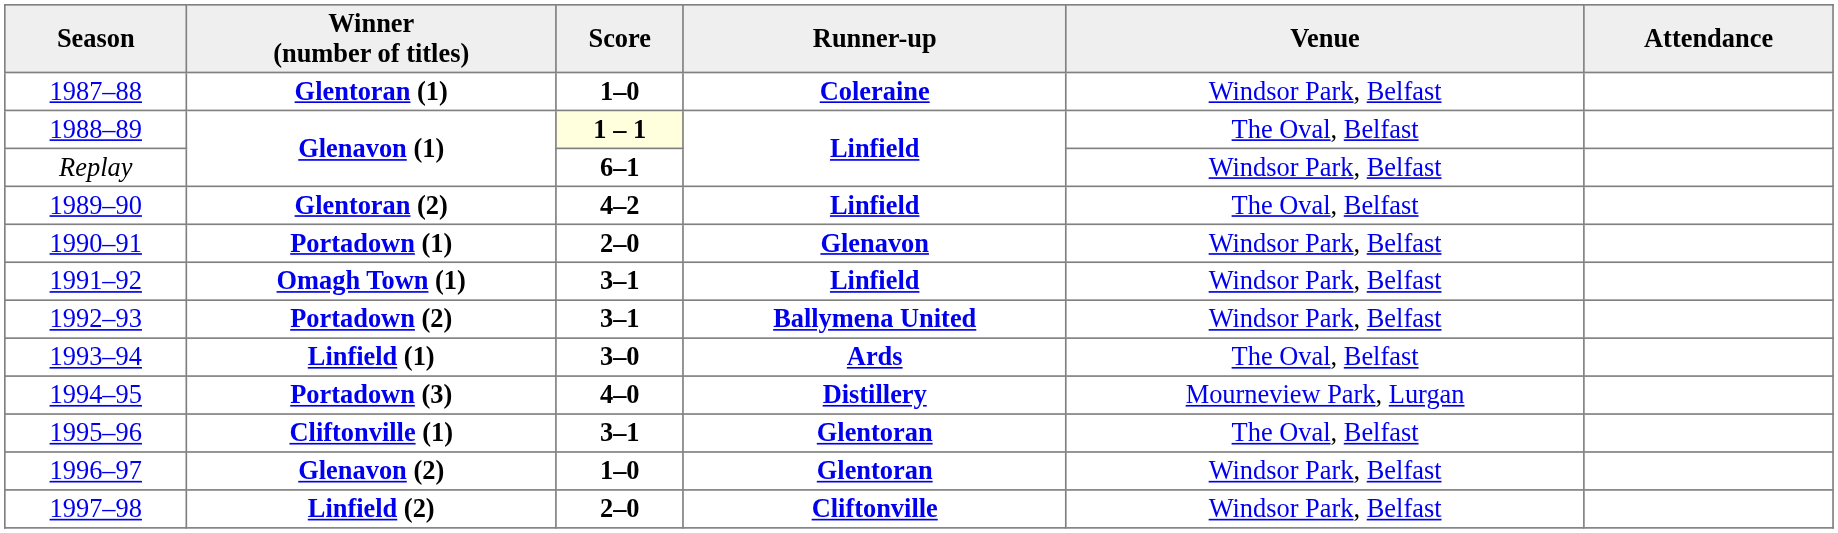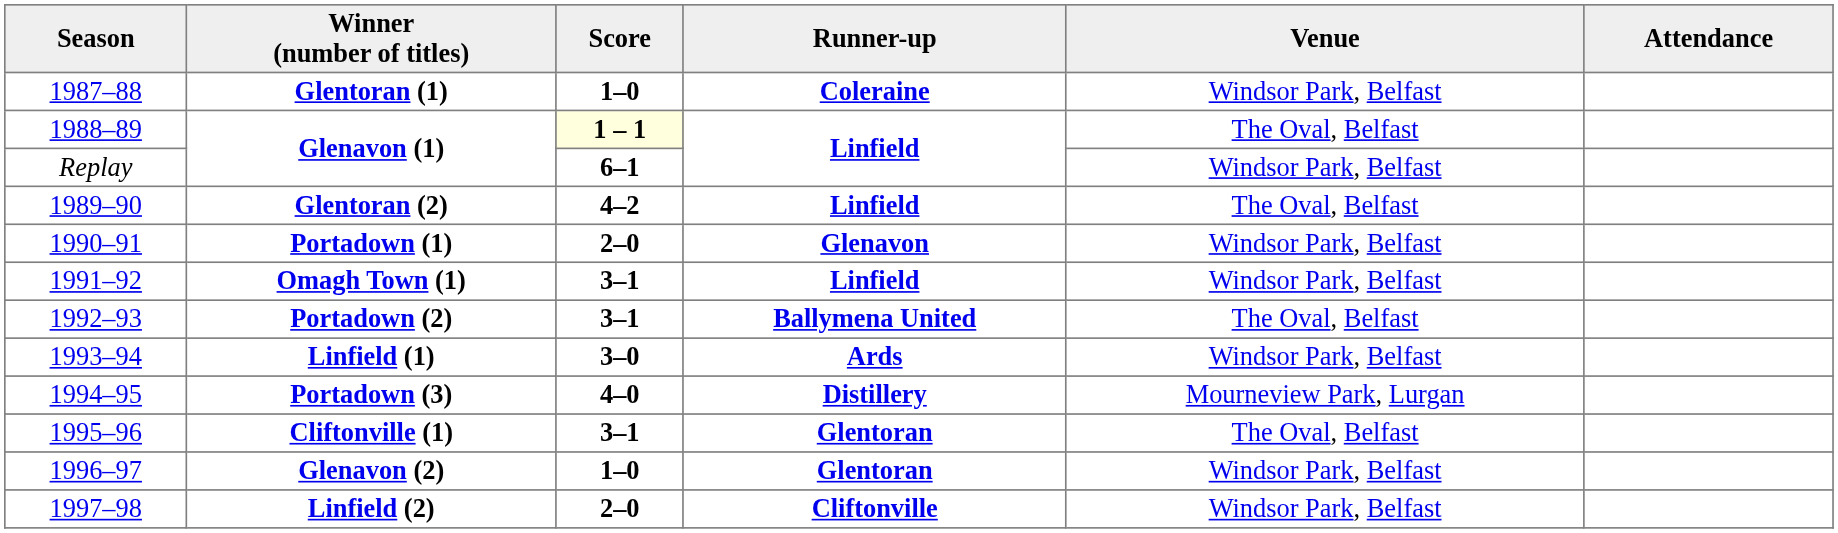Portadown (2) | Venue: Windsor Park, Belfast -> The Oval, Belfast
Linfield (1) | Venue: The Oval, Belfast -> Windsor Park, Belfast
